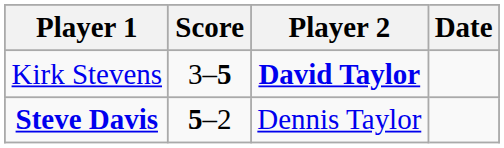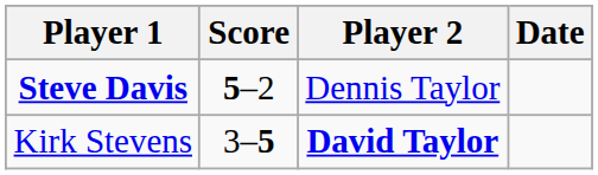rows swapped: Steve Davis <-> Kirk Stevens
